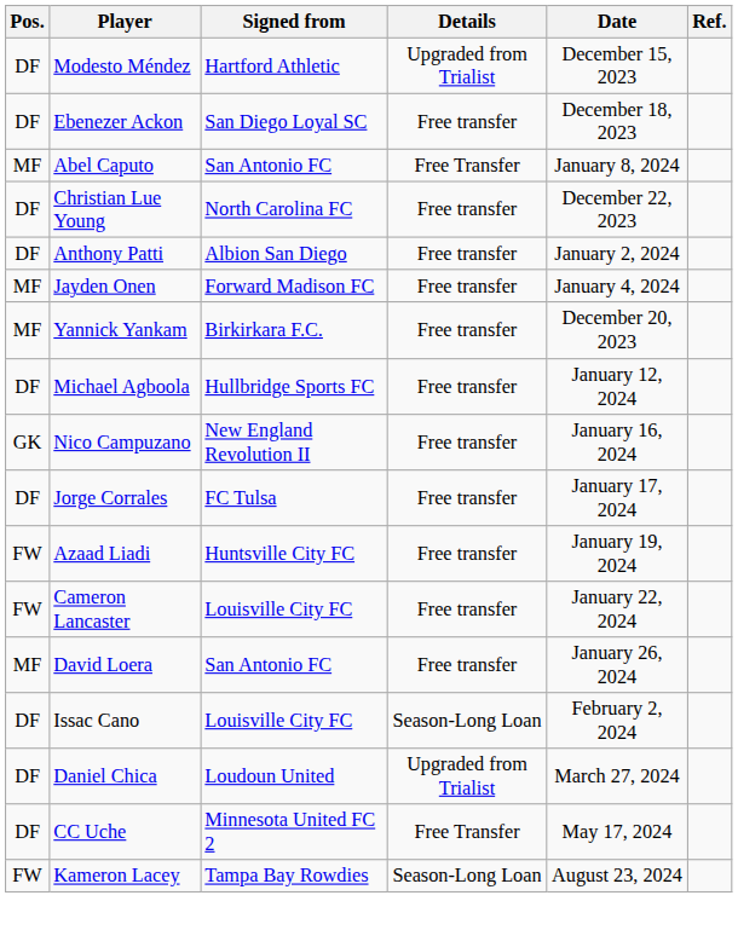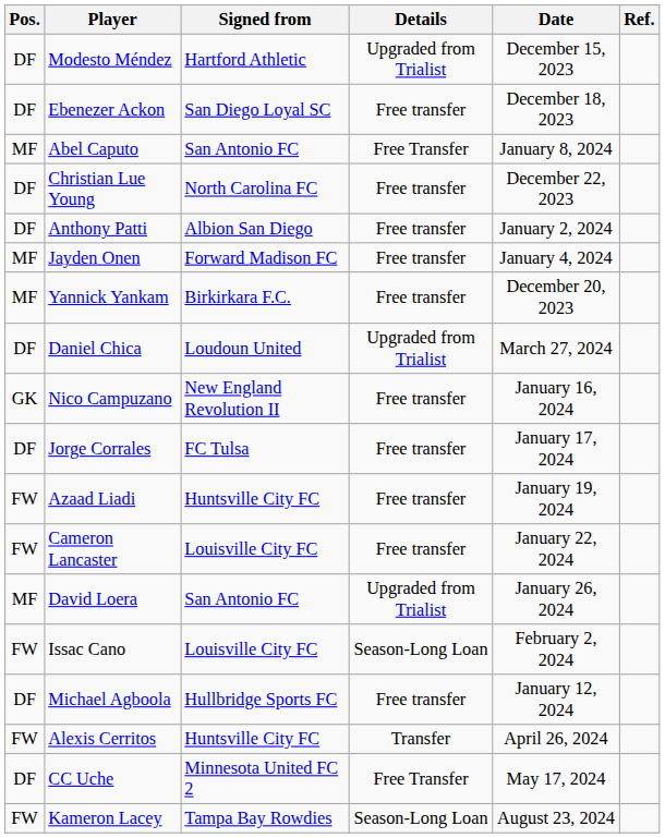rows swapped: Michael Agboola <-> Daniel Chica
David Loera | Details: Free transfer -> Upgraded from Trialist
Issac Cano | Pos.: DF -> FW
+ row: FW | Alexis Cerritos | Huntsville City FC | Transfer | April 26, 2024
